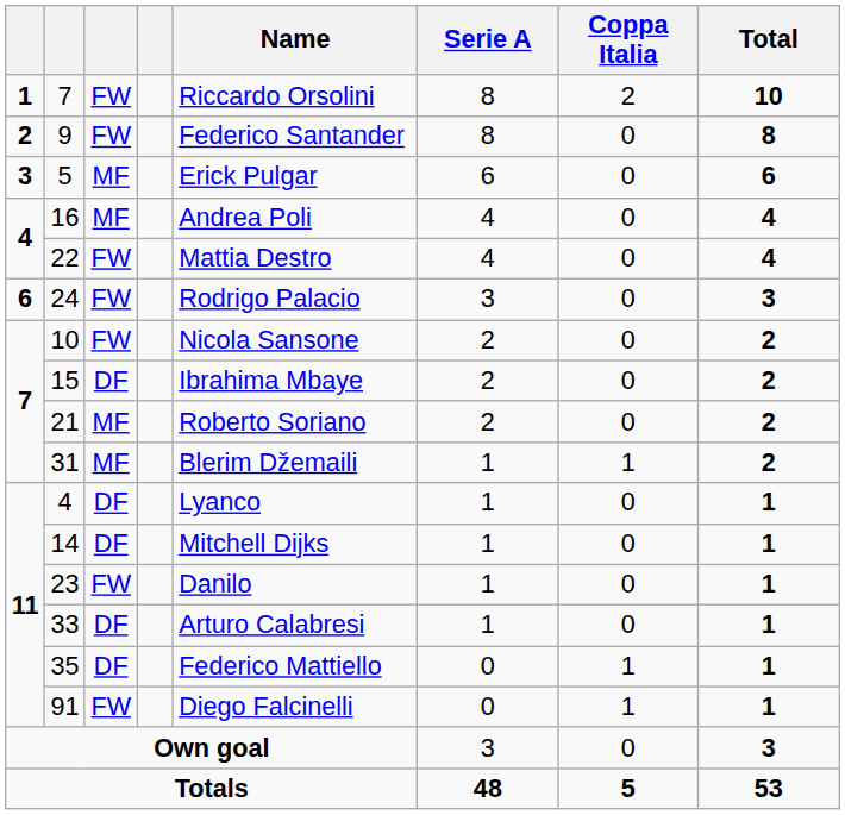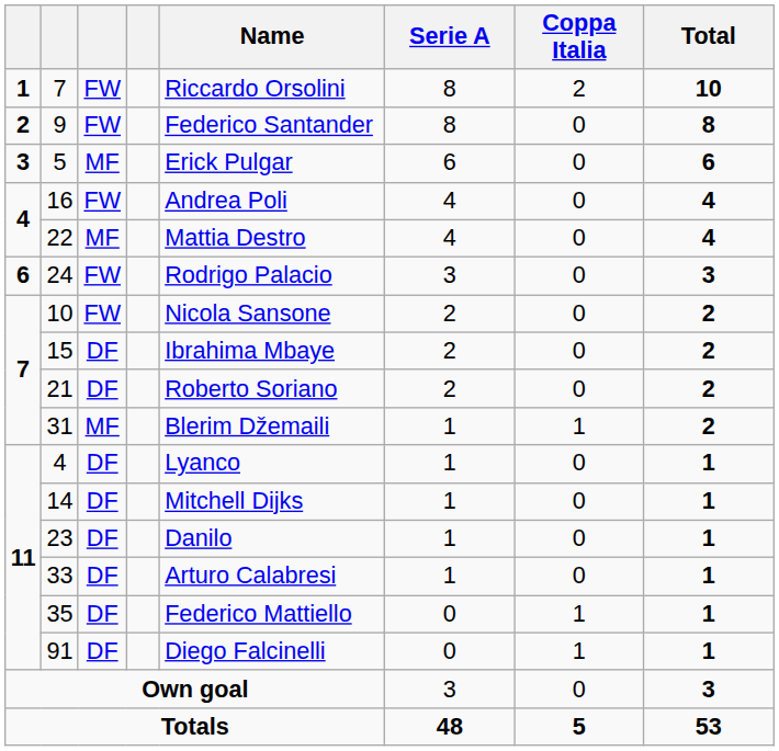16 | column 3: MF -> FW
22 | column 3: FW -> MF
21 | column 3: MF -> DF
23 | column 3: FW -> DF
91 | column 3: FW -> DF
